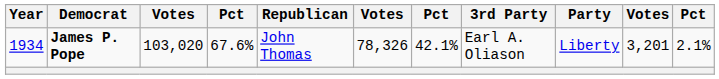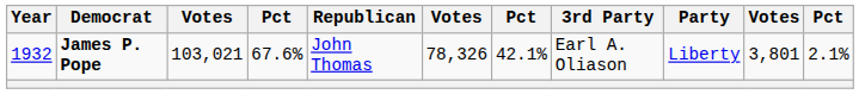James P. Pope | Year: 1934 -> 1932
James P. Pope | column 3: 103,020 -> 103,021
James P. Pope | column 10: 3,201 -> 3,801
